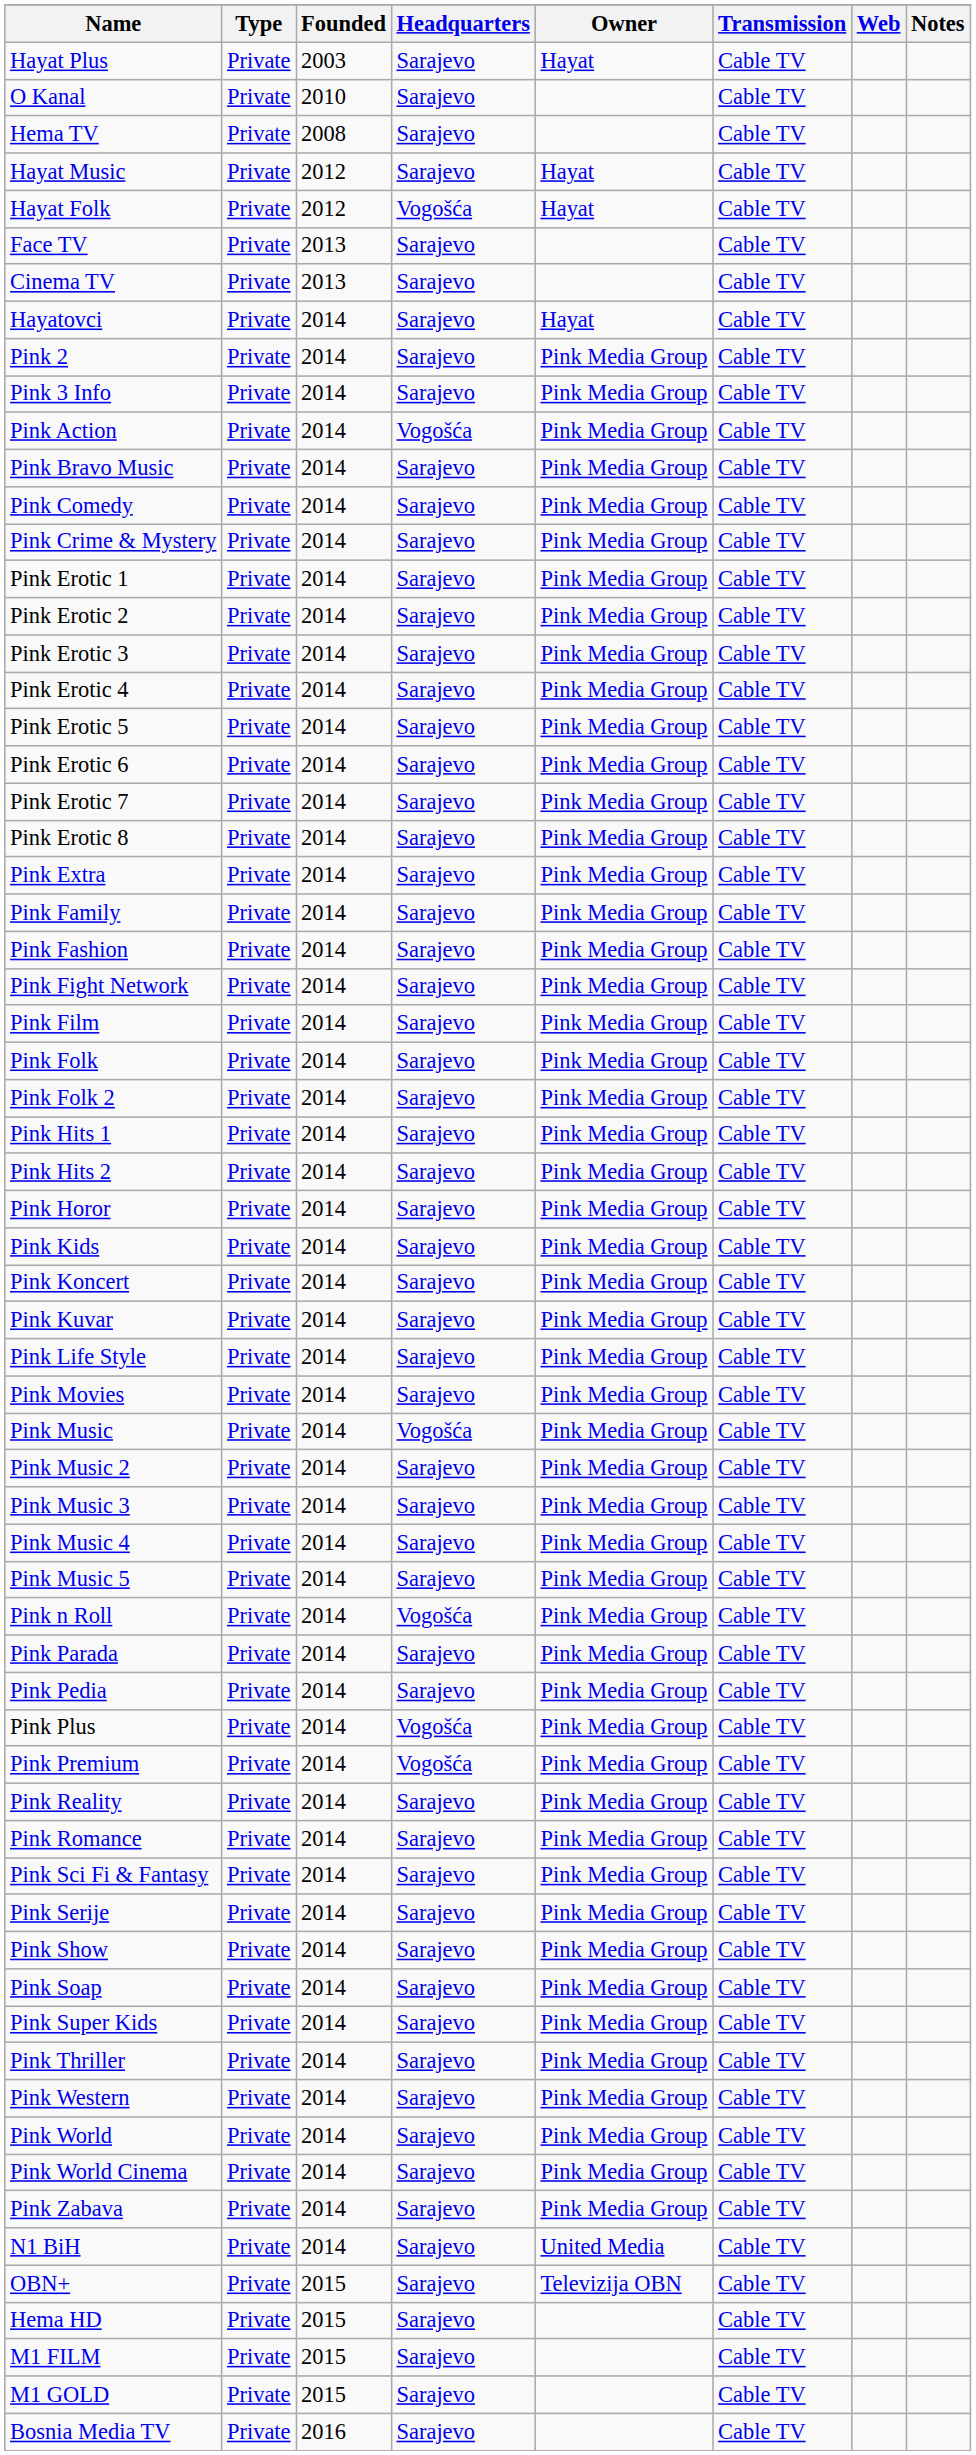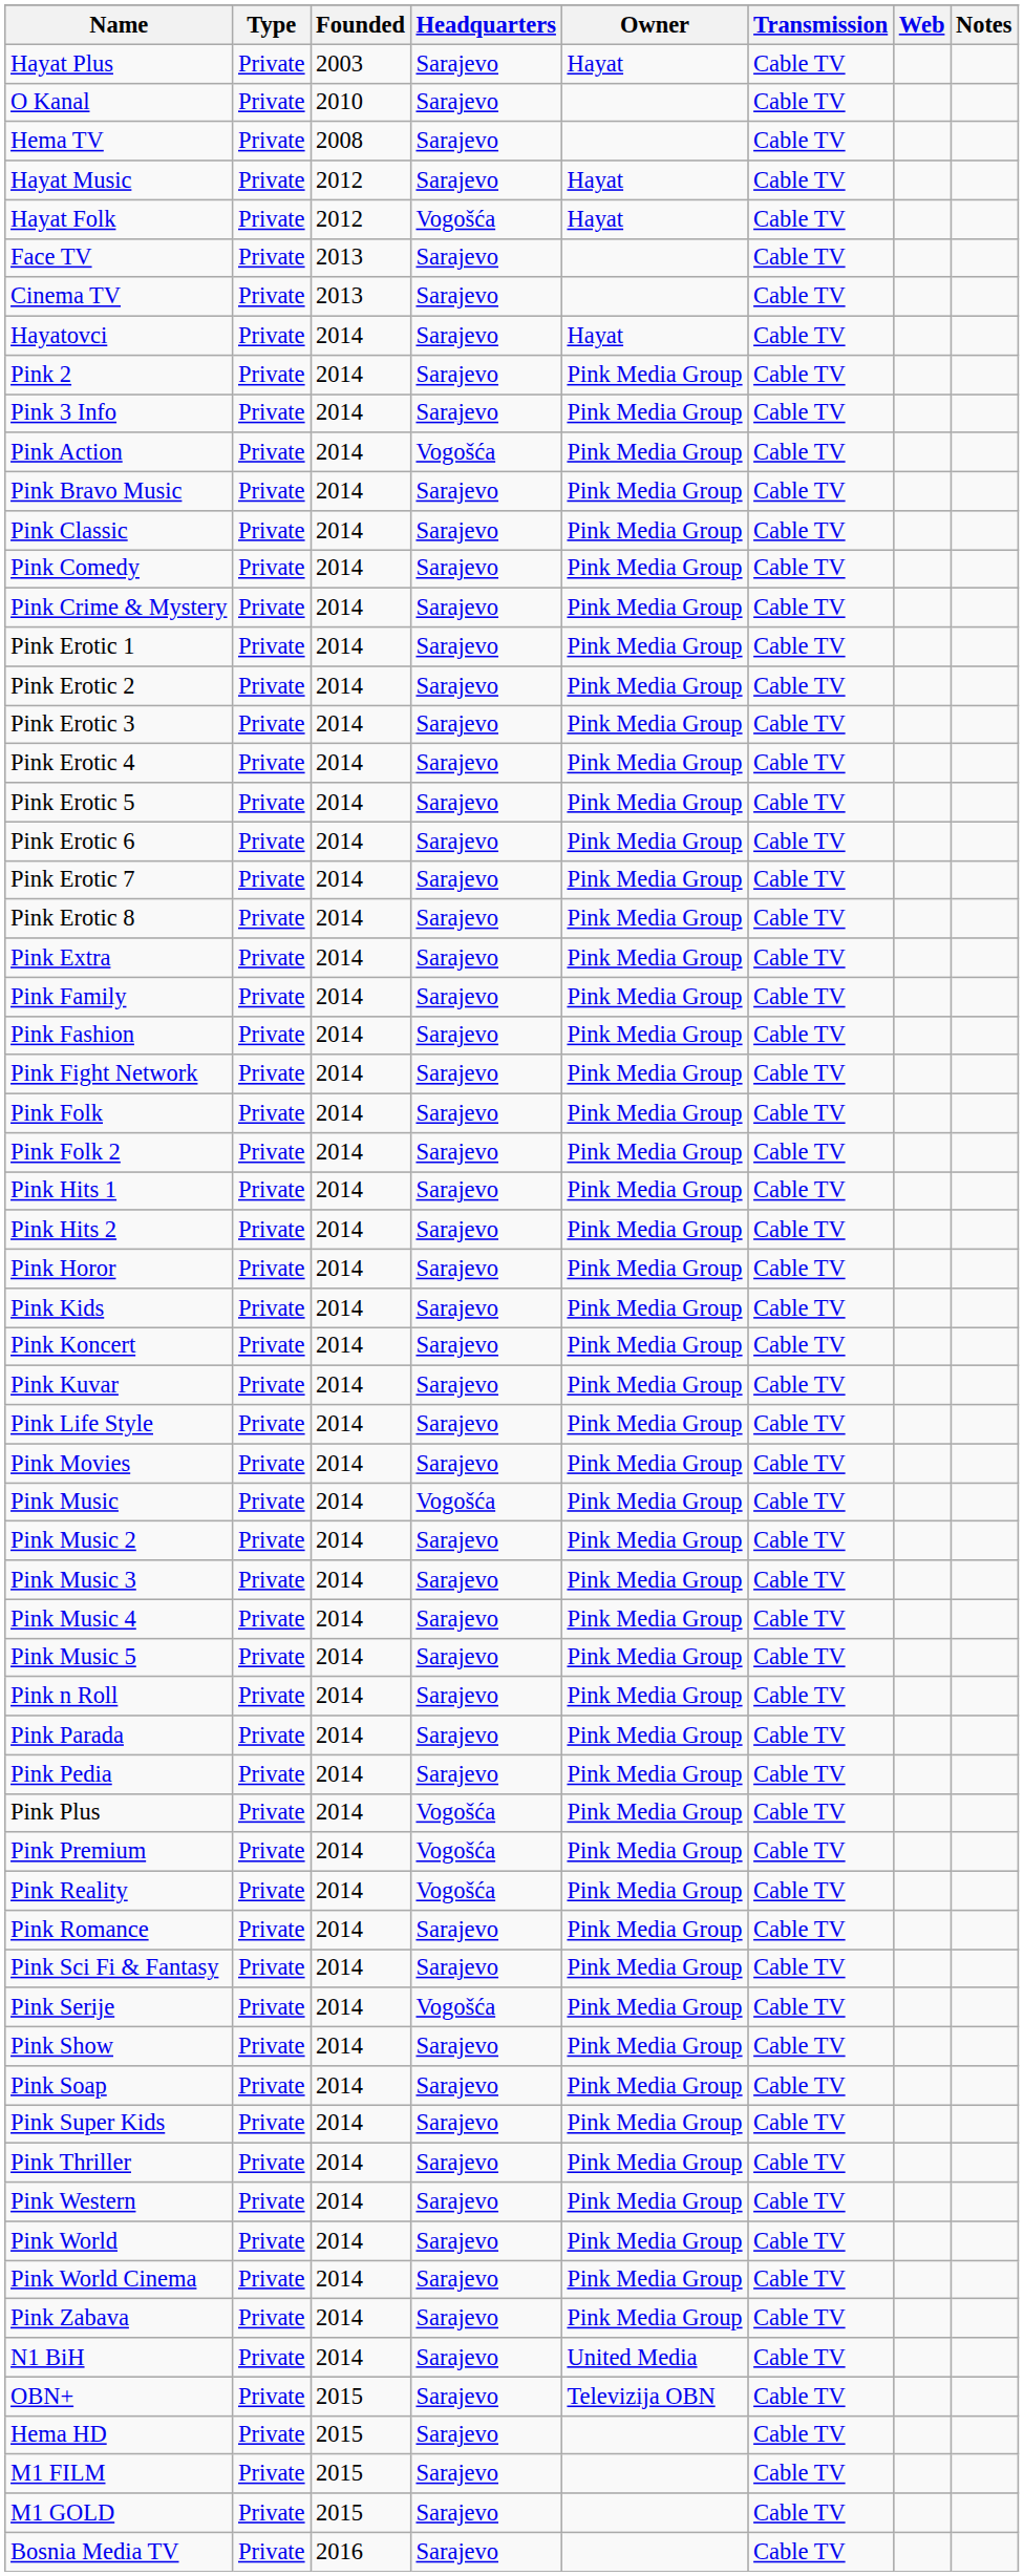+ row: Pink Classic | Private | 2014 | Sarajevo | Pink Media Group | Cable TV
- row: Pink Film | Private | 2014 | Sarajevo | Pink Media Group | Cable TV
Pink n Roll | Headquarters: Vogošća -> Sarajevo
Pink Reality | Headquarters: Sarajevo -> Vogošća
Pink Serije | Headquarters: Sarajevo -> Vogošća
